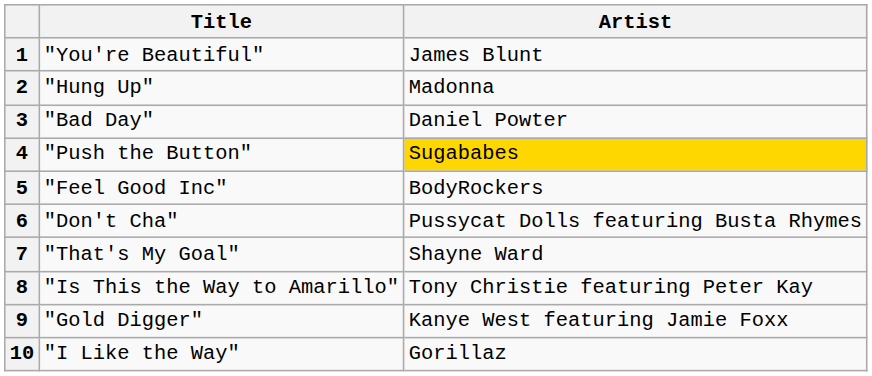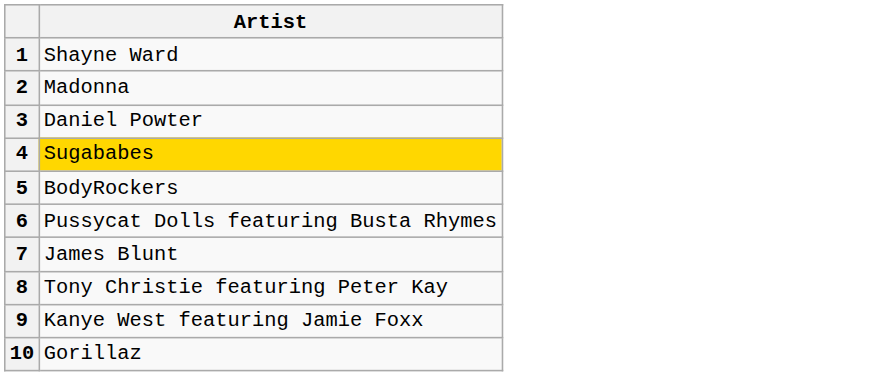- column: Title | "You're Beautiful" | "Hung Up" | "Bad Day" | "Push the Button" | "Feel Good Inc" | "Don't Cha" | "That's My Goal" | "Is This the Way to Amarillo" | "Gold Digger" | "I Like the Way"
1 | Artist: James Blunt -> Shayne Ward
7 | Artist: Shayne Ward -> James Blunt
